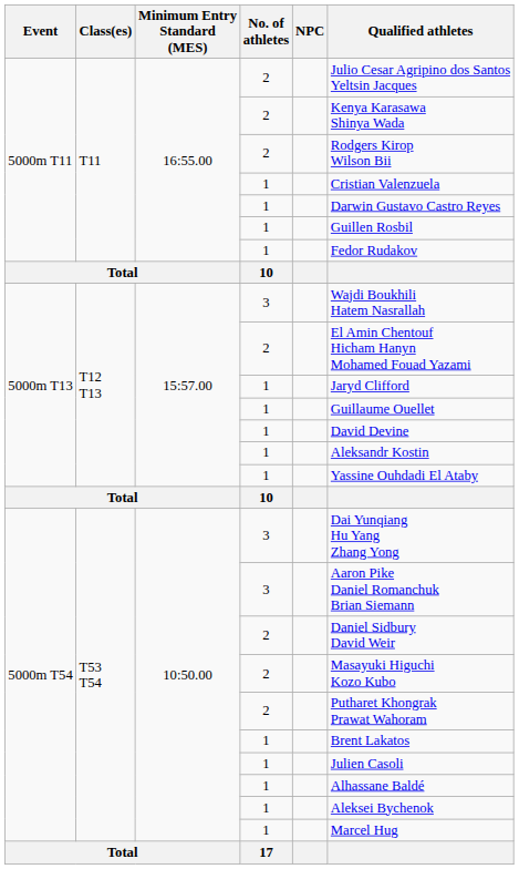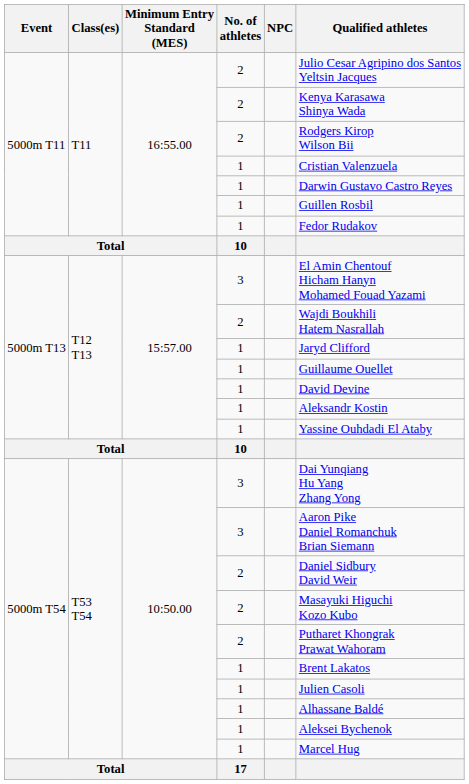5000m T13 / 3 | Qualified athletes: Wajdi Boukhili Hatem Nasrallah -> El Amin Chentouf Hicham Hanyn Mohamed Fouad Yazami
5000m T13 / 2 | Qualified athletes: El Amin Chentouf Hicham Hanyn Mohamed Fouad Yazami -> Wajdi Boukhili Hatem Nasrallah
